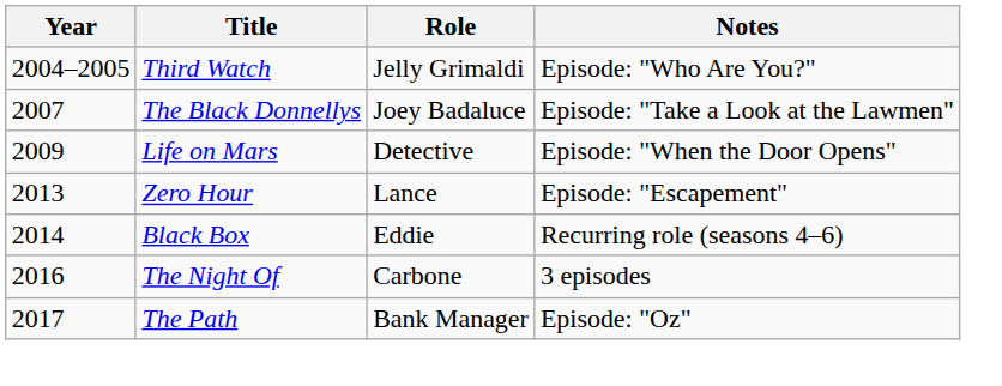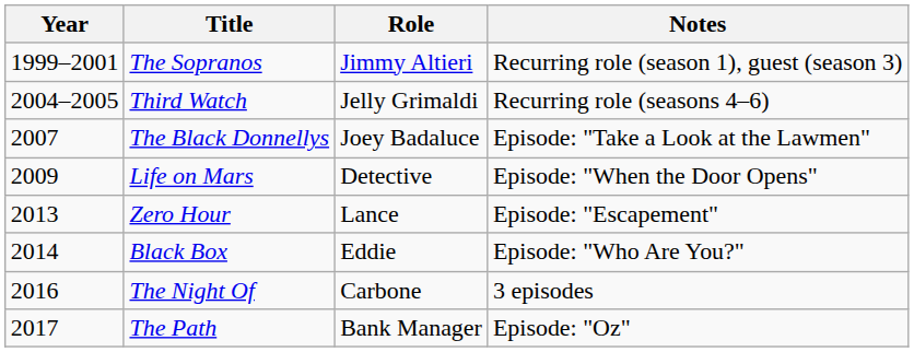+ row: 1999–2001 | The Sopranos | Jimmy Altieri | Recurring role (season 1), guest (season 3)
Third Watch | Notes: Episode: "Who Are You?" -> Recurring role (seasons 4–6)
Black Box | Notes: Recurring role (seasons 4–6) -> Episode: "Who Are You?"
